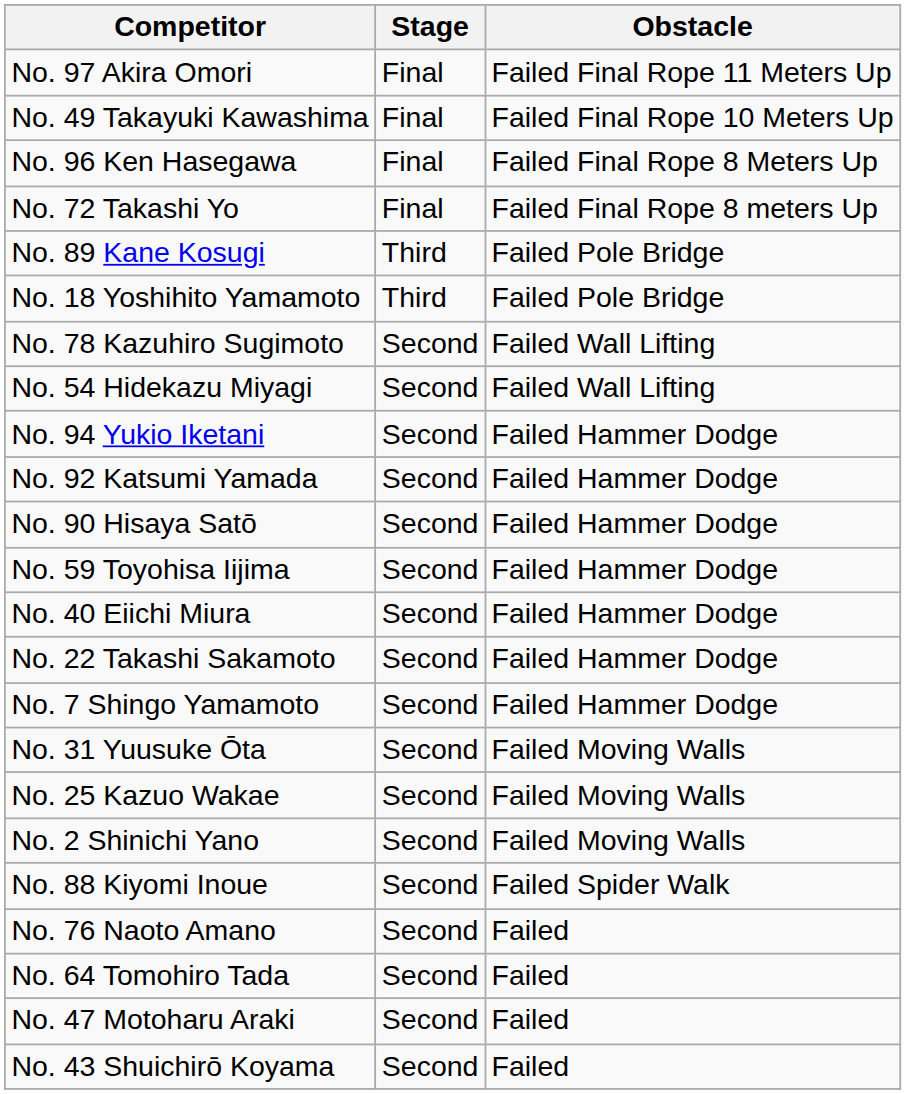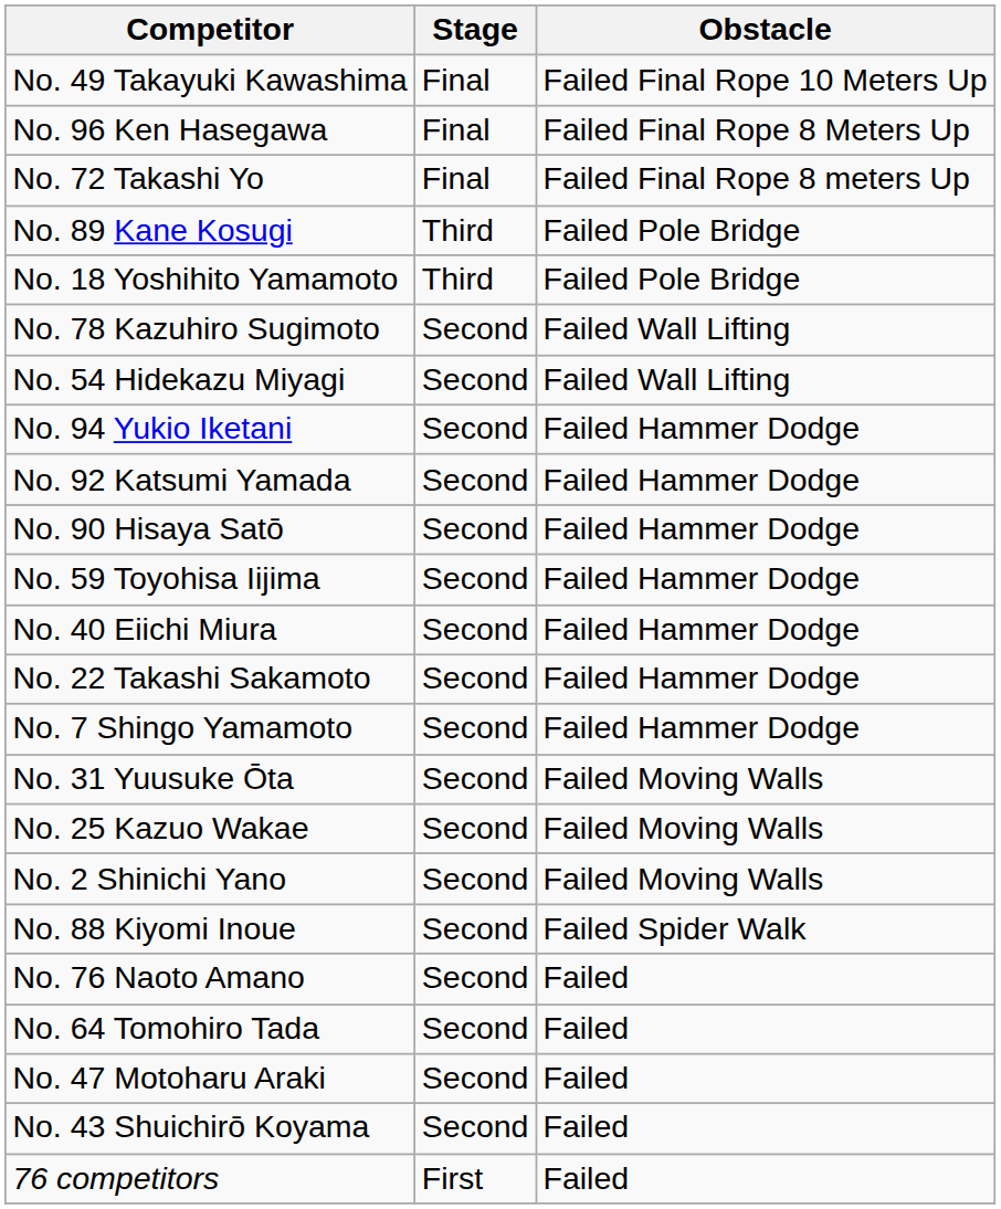- row: No. 97 Akira Omori | Final | Failed Final Rope 11 Meters Up
+ row: 76 competitors | First | Failed
